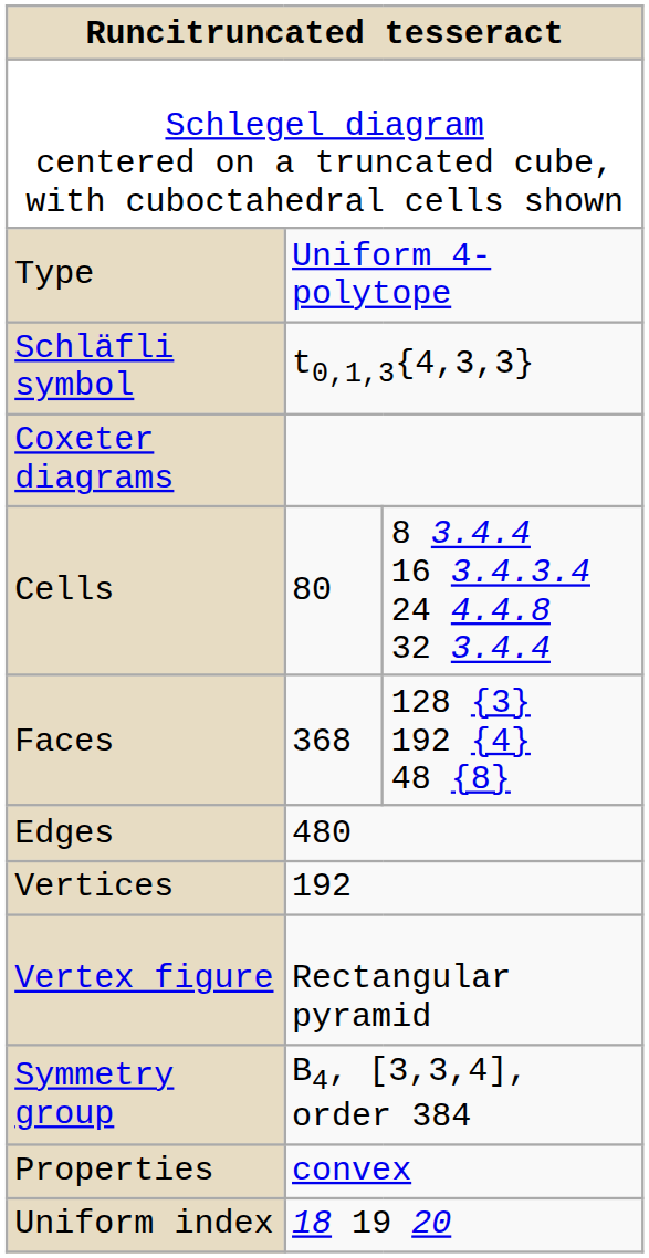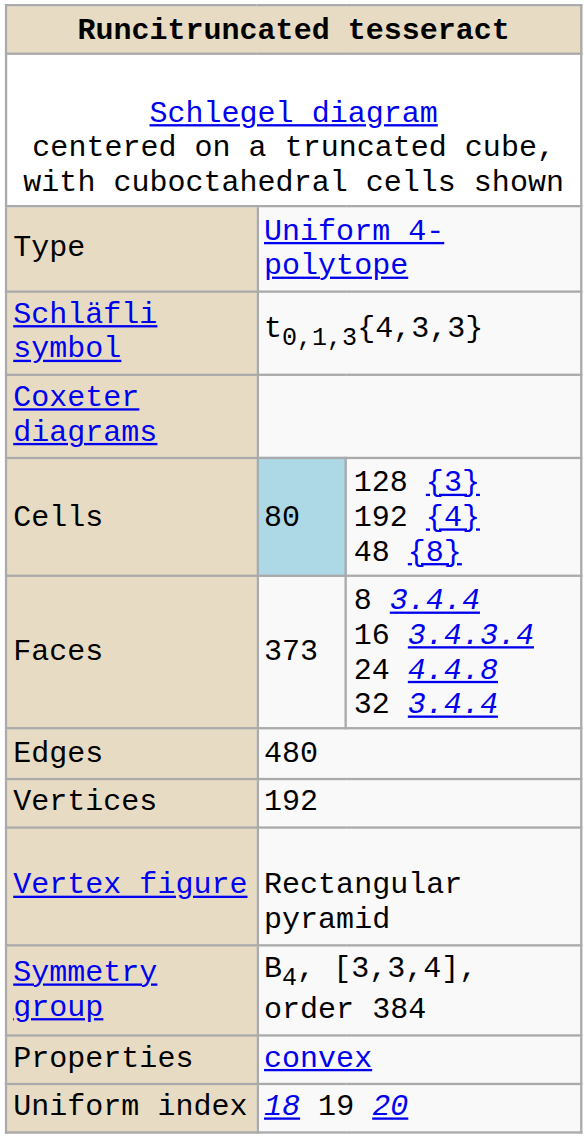Cells | column 2: no background -> lightblue background
Cells | column 3: 8 3.4.4 16 3.4.3.4 24 4.4.8 32 3.4.4 -> 128 {3} 192 {4} 48 {8}
Faces | column 2: 368 -> 373
Faces | column 3: 128 {3} 192 {4} 48 {8} -> 8 3.4.4 16 3.4.3.4 24 4.4.8 32 3.4.4
